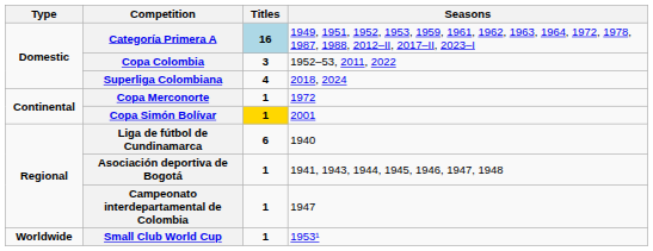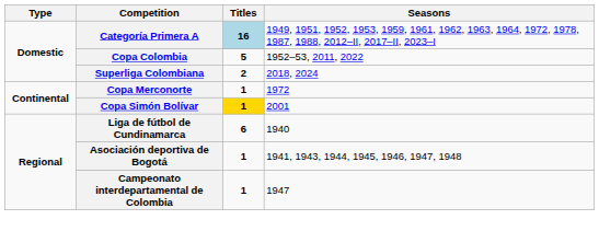Copa Colombia | Titles: 3 -> 5
Superliga Colombiana | Titles: 4 -> 2
- row: Worldwide | Small Club World Cup | 1 | 1953¹
